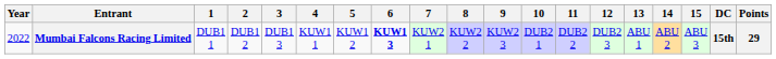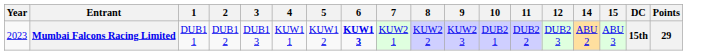- column: 13 | ABU 1
Mumbai Falcons Racing Limited | Year: 2022 -> 2023
